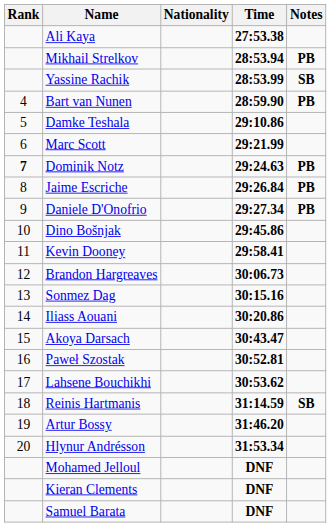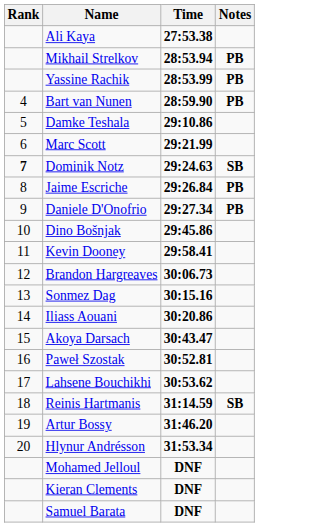- column: Nationality
Yassine Rachik | Notes: SB -> PB
Dominik Notz | Notes: PB -> SB
